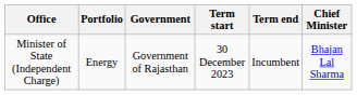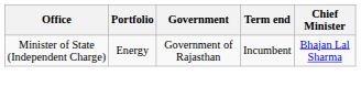- column: Term start | 30 December 2023
